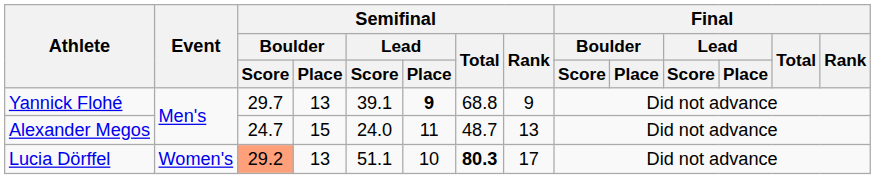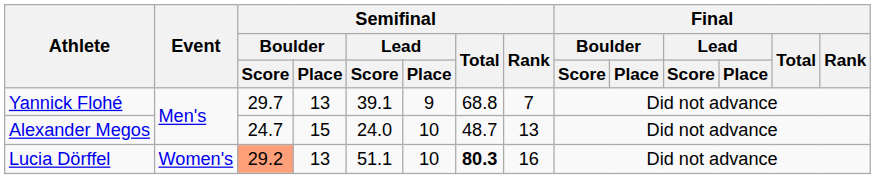Yannick Flohé | Semifinal / Lead / Place: bold -> normal
Yannick Flohé | Semifinal / Rank: 9 -> 7
Alexander Megos | Semifinal / Lead / Place: 11 -> 10
Lucia Dörffel | Semifinal / Rank: 17 -> 16
